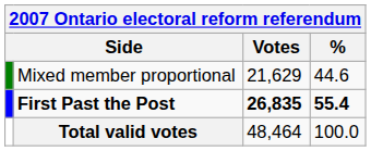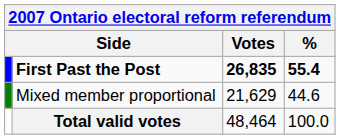rows swapped: First Past the Post <-> Mixed member proportional
